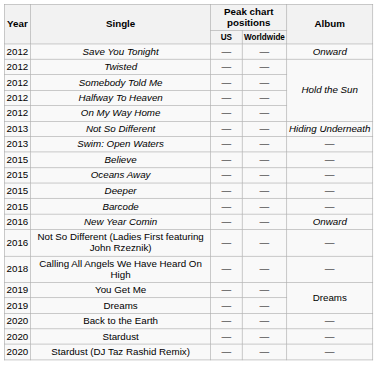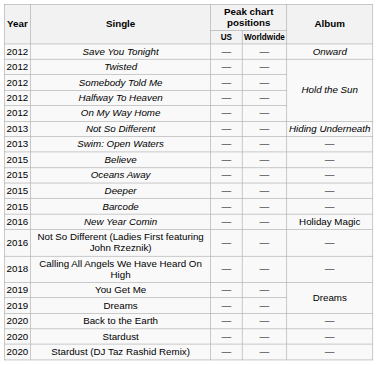New Year Comin | Album: Onward -> Holiday Magic
